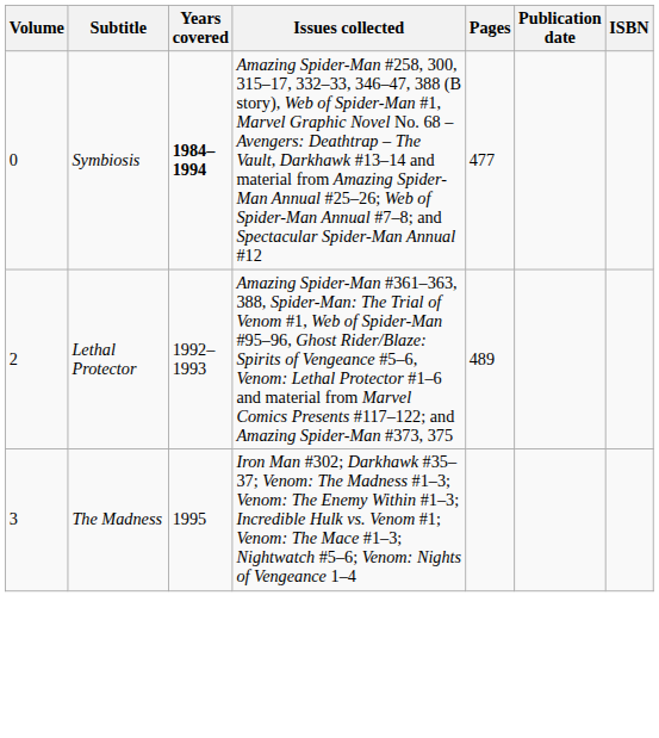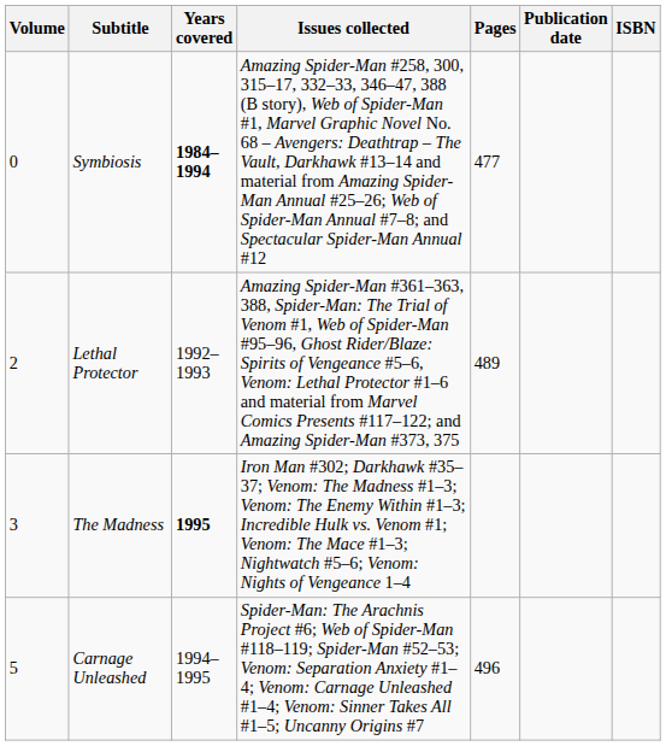The Madness | Years covered: normal -> bold
+ row: 5 | Carnage Unleashed | 1994–1995 | Spider-Man: The Arachnis Project #6; Web of Spider-Man #118–119; Spider-Man #52–53; Venom: Separation Anxiety #1–4; Venom: Carnage Unleashed #1–4; Venom: Sinner Takes All #1–5; Uncanny Origins #7 | 496
